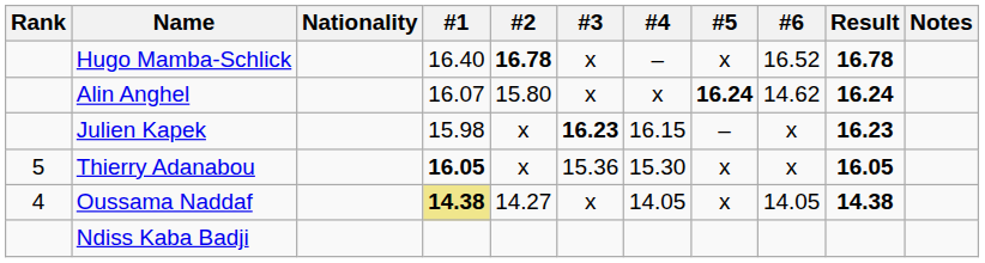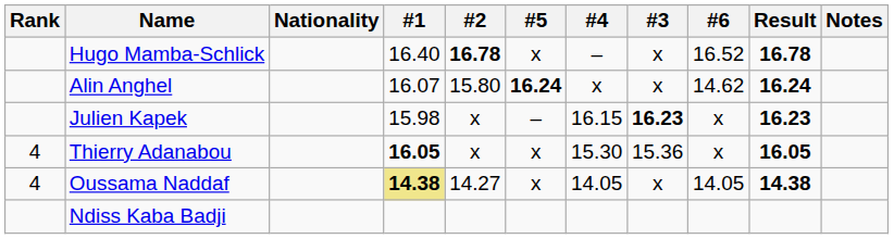columns swapped: #3 <-> #5
Thierry Adanabou | Rank: 5 -> 4
